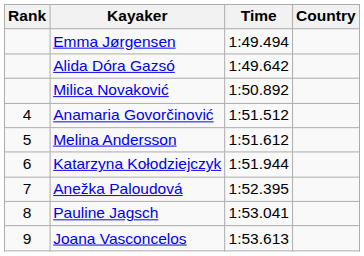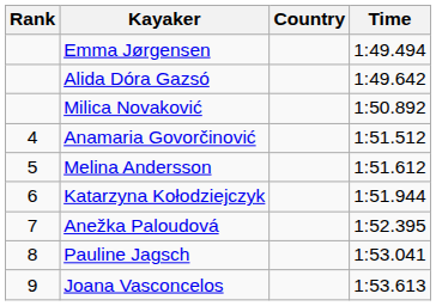columns swapped: Country <-> Time
